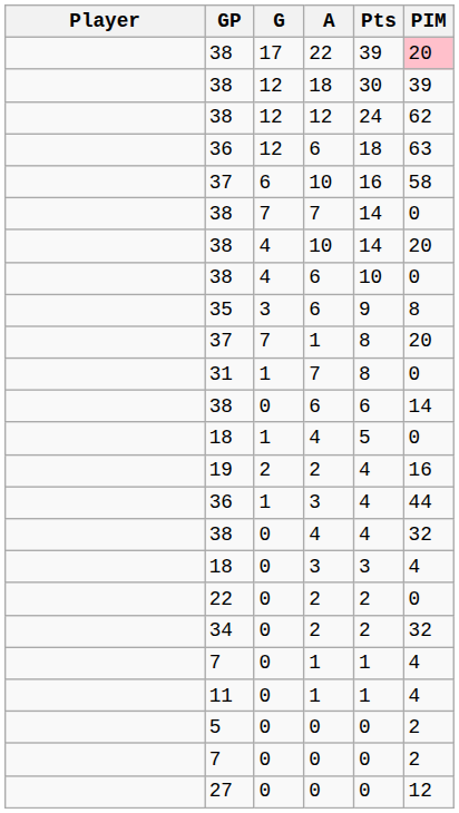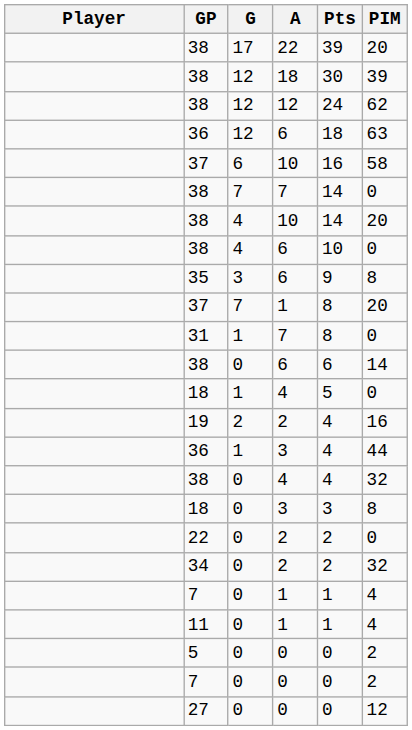38 / 22 | PIM: pink background -> no background
18 / 3 | PIM: 4 -> 8
